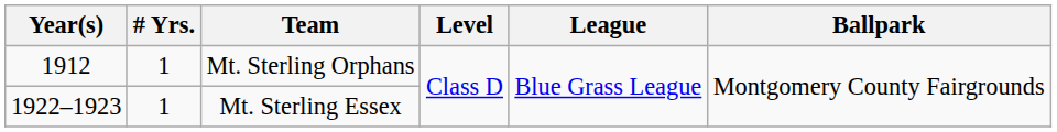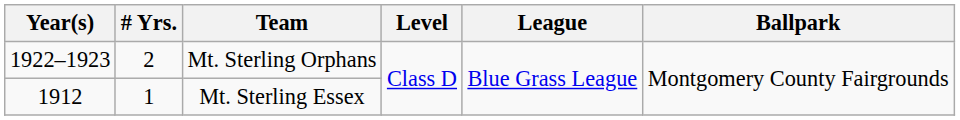Mt. Sterling Orphans | Year(s): 1912 -> 1922–1923
Mt. Sterling Orphans | # Yrs.: 1 -> 2
Mt. Sterling Essex | Year(s): 1922–1923 -> 1912
